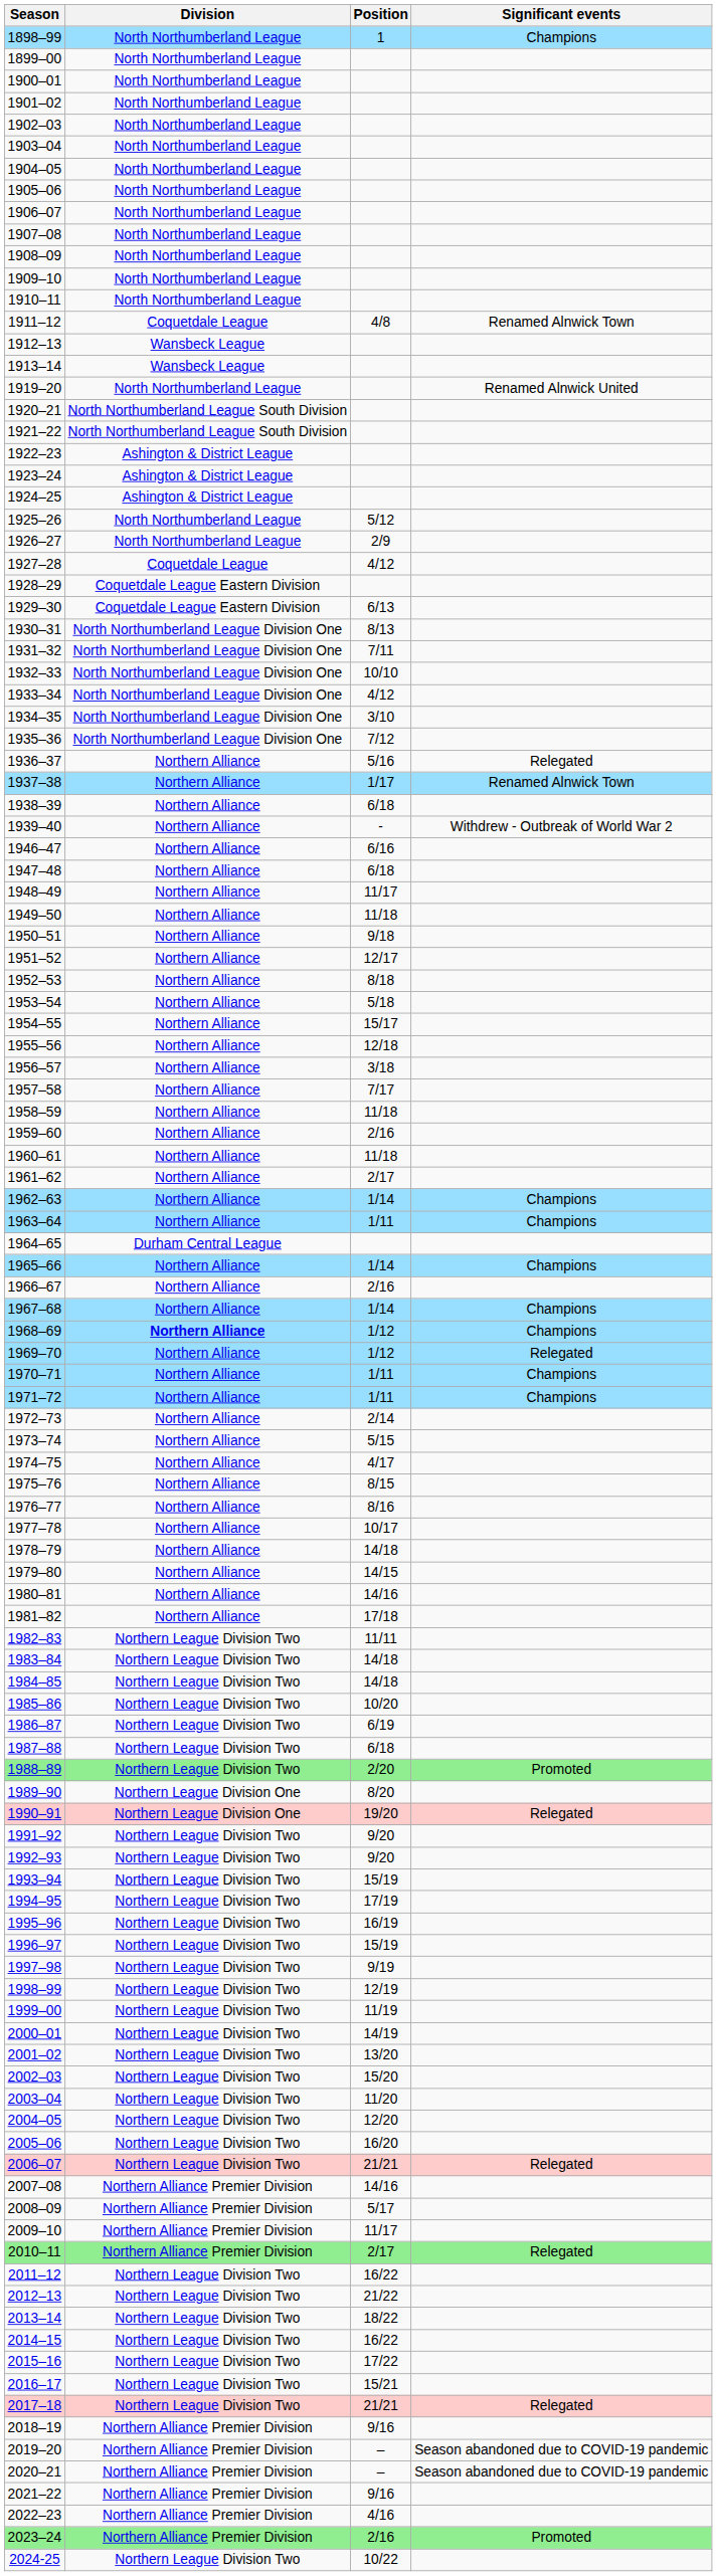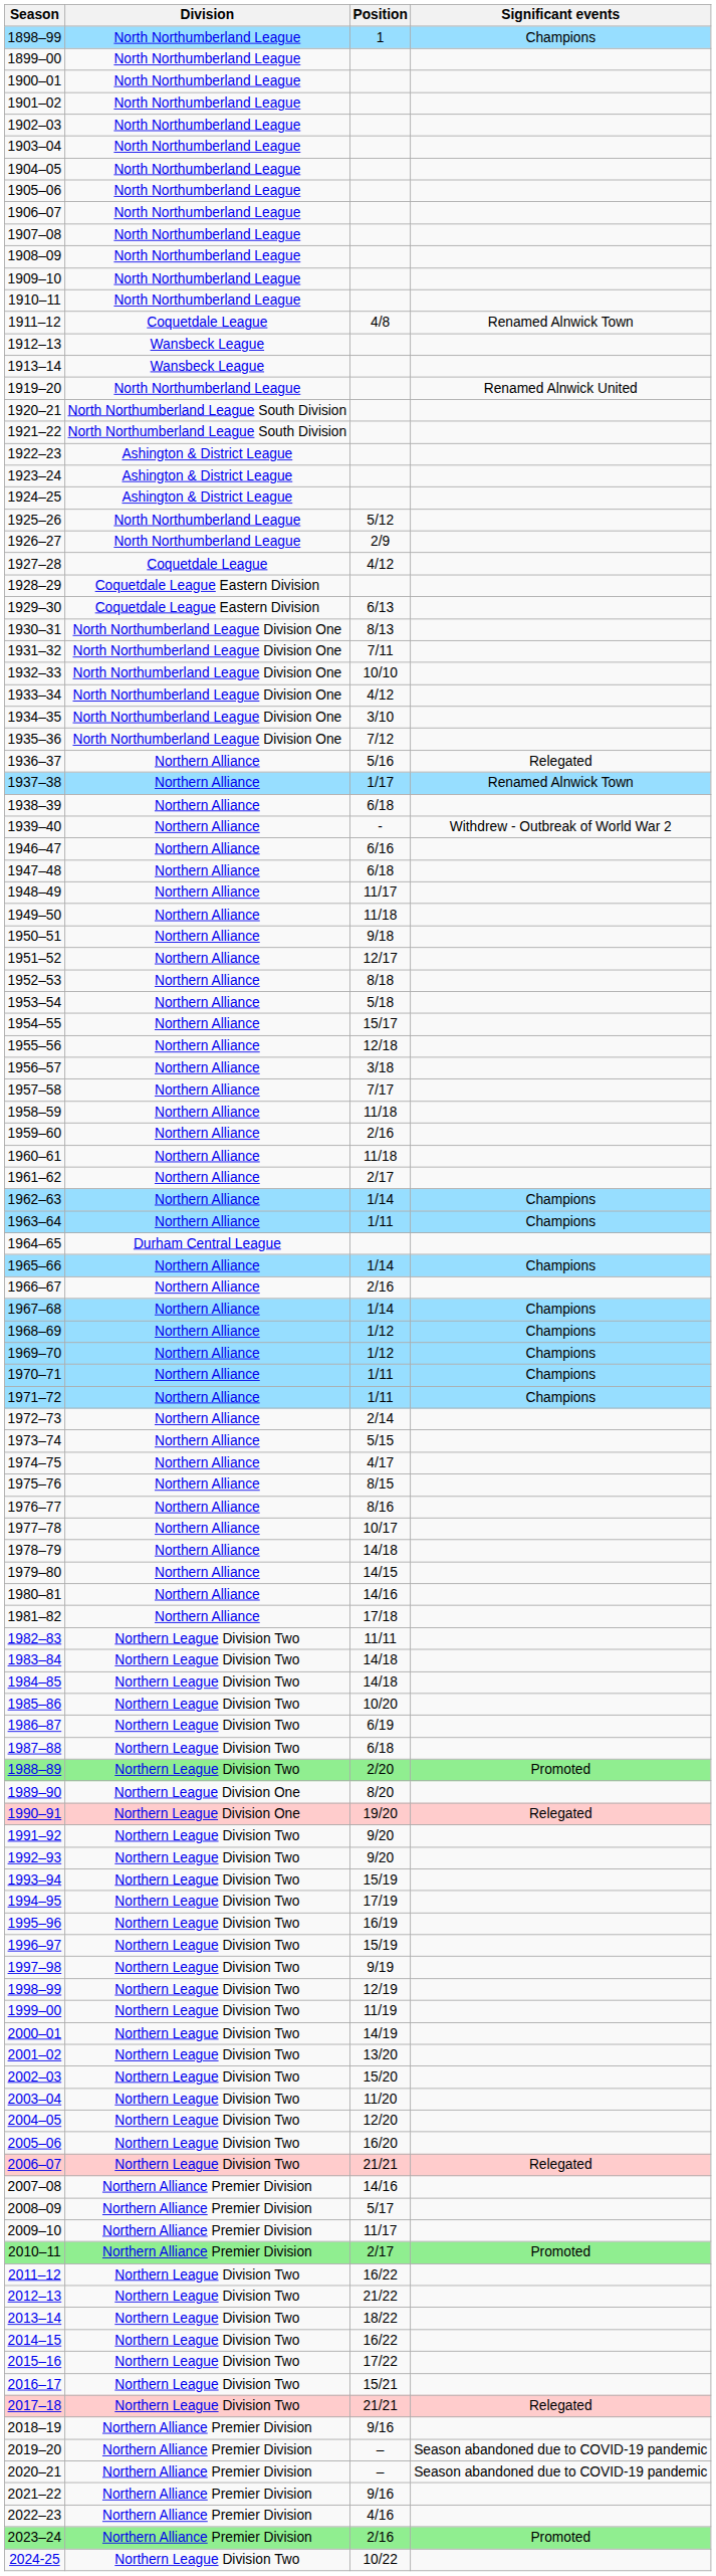1968–69 | Division: bold -> normal
1969–70 | Significant events: Relegated -> Champions
2010–11 | Significant events: Relegated -> Promoted
